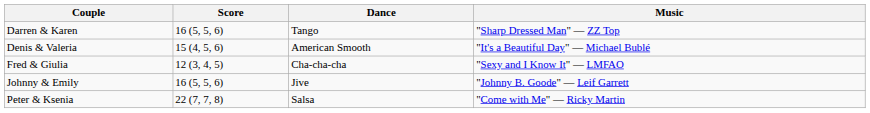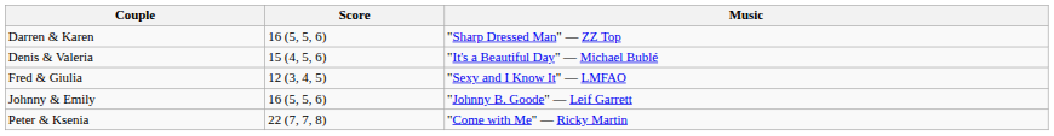- column: Dance | Tango | American Smooth | Cha-cha-cha | Jive | Salsa
